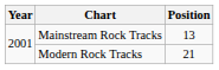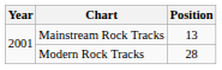Modern Rock Tracks | Position: 21 -> 28
